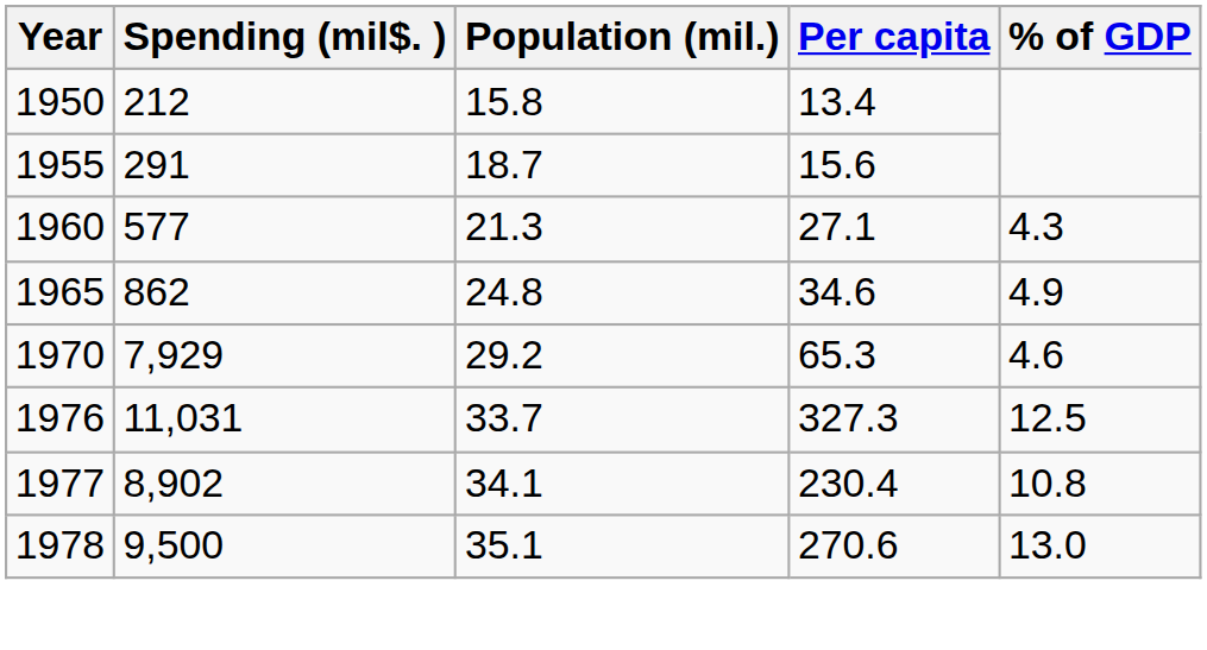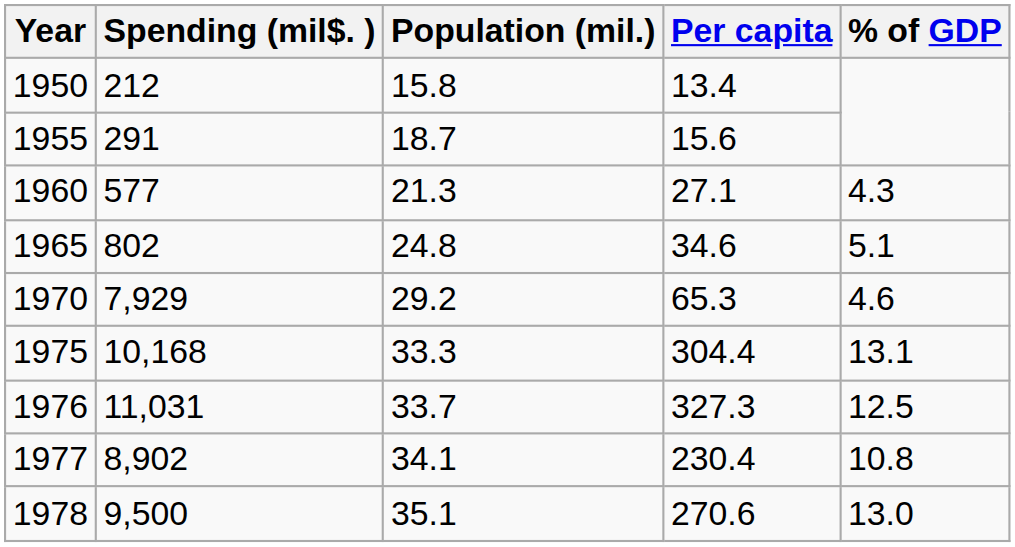1965 | Spending (mil$. ): 862 -> 802
1965 | % of GDP: 4.9 -> 5.1
+ row: 1975 | 10,168 | 33.3 | 304.4 | 13.1
